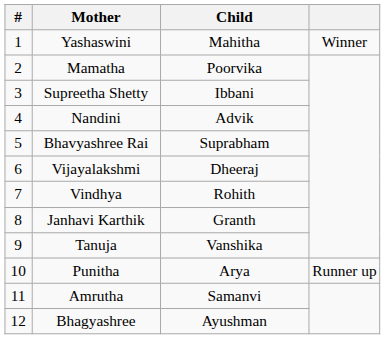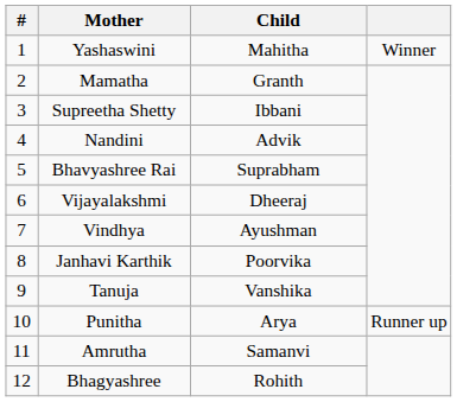Mamatha | Child: Poorvika -> Granth
Vindhya | Child: Rohith -> Ayushman
Janhavi Karthik | Child: Granth -> Poorvika
Bhagyashree | Child: Ayushman -> Rohith
